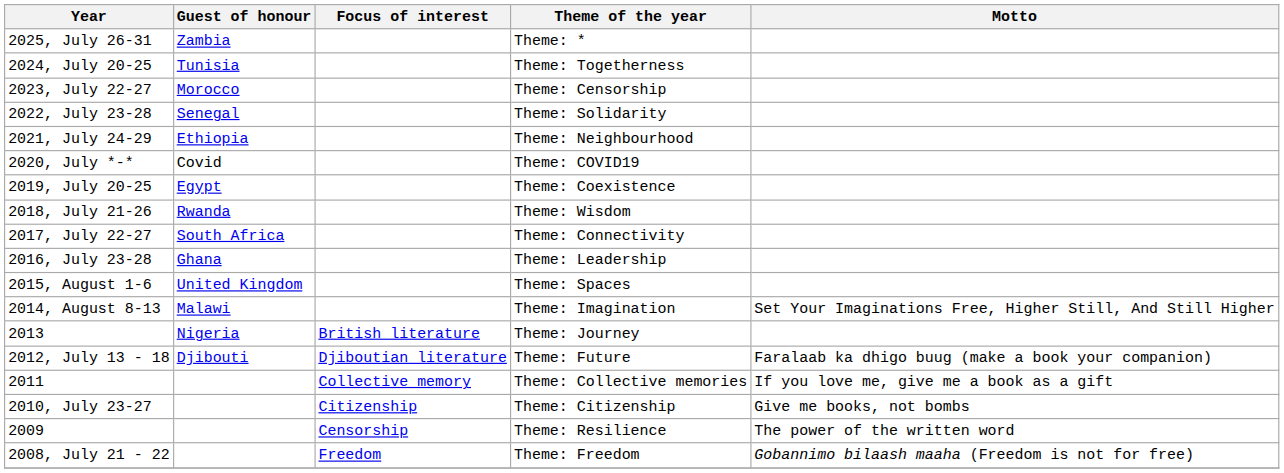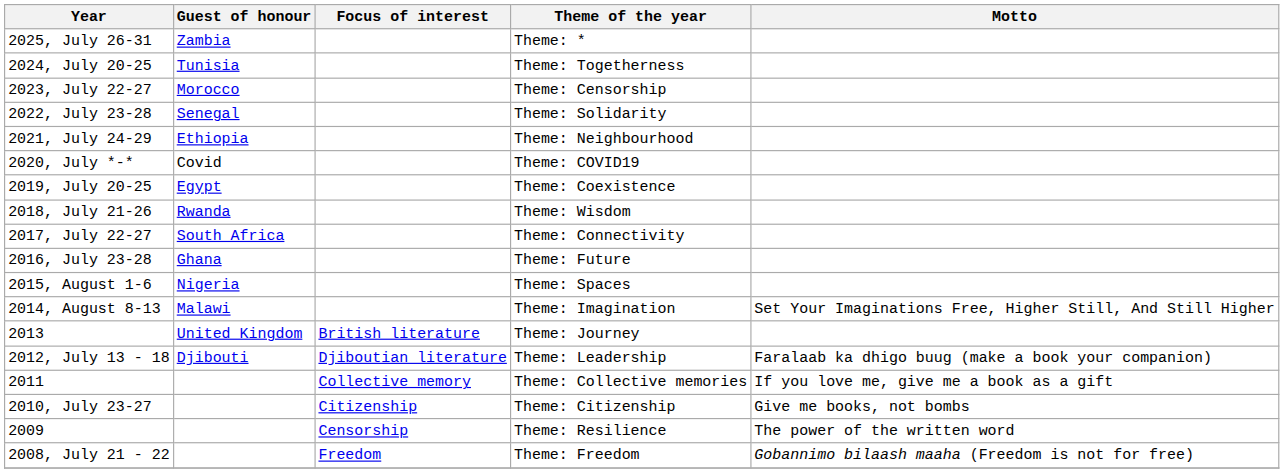2016, July 23-28 | Theme of the year: Theme: Leadership -> Theme: Future
2015, August 1-6 | Guest of honour: United Kingdom -> Nigeria
2013 | Guest of honour: Nigeria -> United Kingdom
2012, July 13 - 18 | Theme of the year: Theme: Future -> Theme: Leadership
